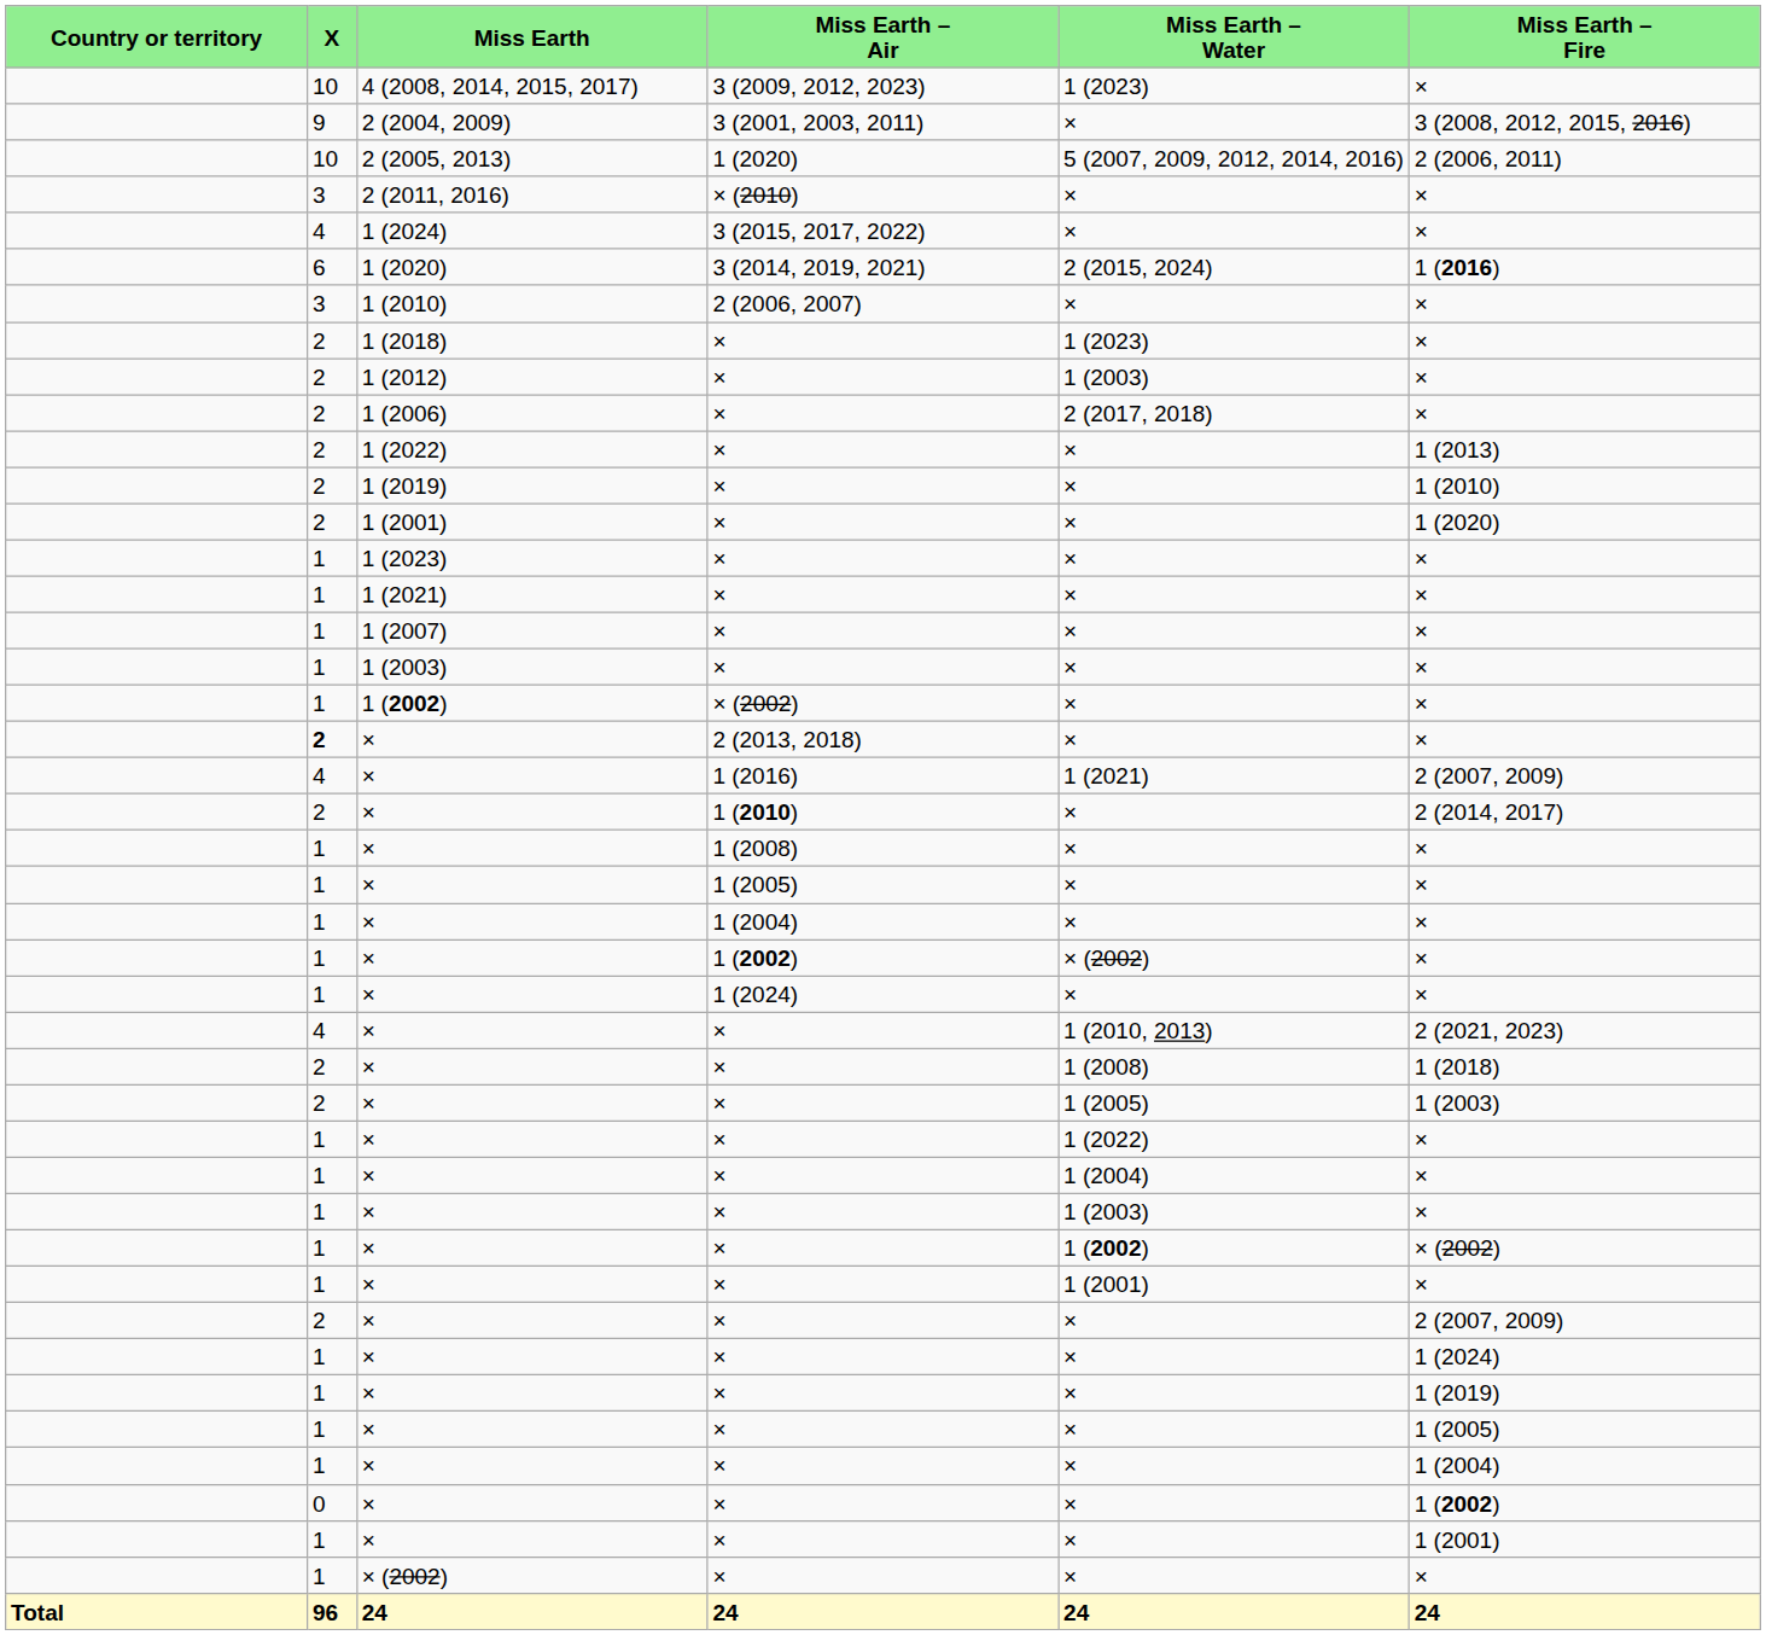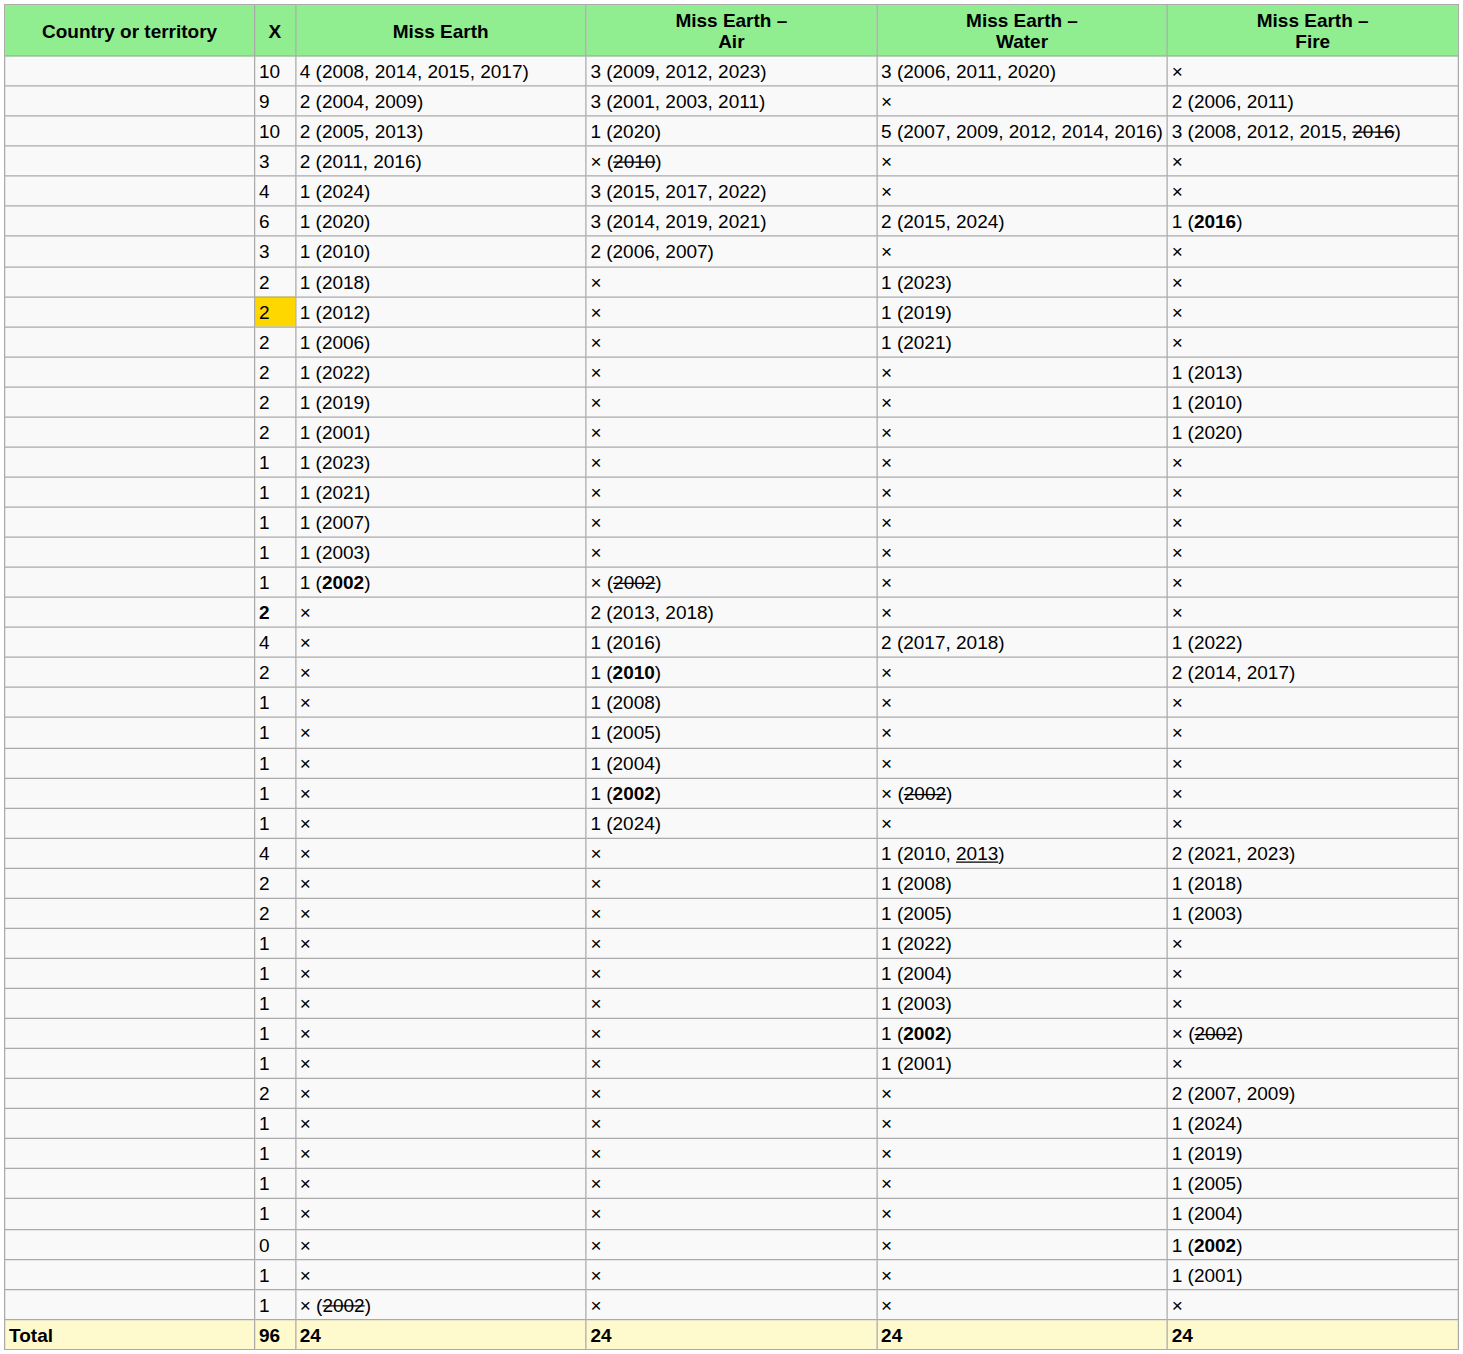4 (2008, 2014, 2015, 2017) | Miss Earth – Water: 1 (2023) -> 3 (2006, 2011, 2020)
2 (2004, 2009) | Miss Earth – Fire: 3 (2008, 2012, 2015, 2016) -> 2 (2006, 2011)
2 (2005, 2013) | Miss Earth – Fire: 2 (2006, 2011) -> 3 (2008, 2012, 2015, 2016)
1 (2012) | X: no background -> gold background
1 (2012) | Miss Earth – Water: 1 (2003) -> 1 (2019)
1 (2006) | Miss Earth – Water: 2 (2017, 2018) -> 1 (2021)
× / 1 (2016) | Miss Earth – Water: 1 (2021) -> 2 (2017, 2018)
× / 1 (2016) | Miss Earth – Fire: 2 (2007, 2009) -> 1 (2022)
